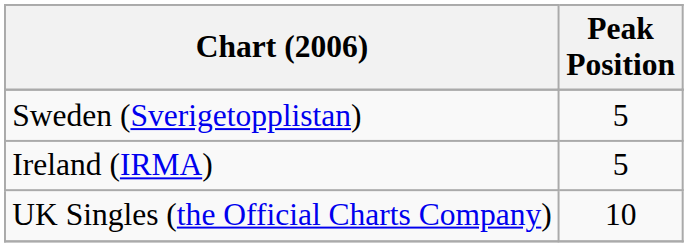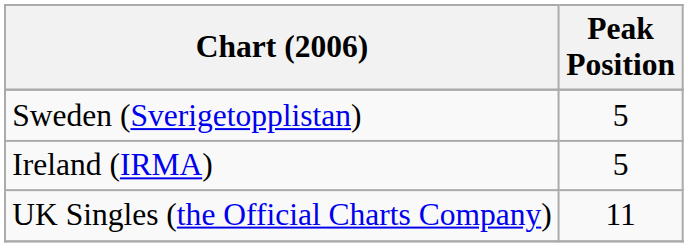UK Singles (the Official Charts Company) | Peak Position: 10 -> 11
